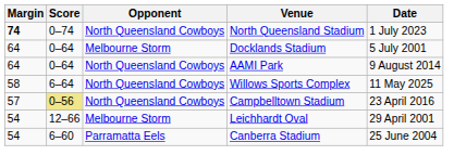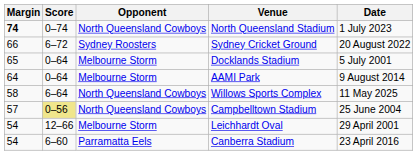+ row: 66 | 6–72 | Sydney Roosters | Sydney Cricket Ground | 20 August 2022
Docklands Stadium | Margin: 64 -> 65
AAMI Park | Opponent: North Queensland Cowboys -> Melbourne Storm
Campbelltown Stadium | Date: 23 April 2016 -> 25 June 2004
Canberra Stadium | Date: 25 June 2004 -> 23 April 2016
